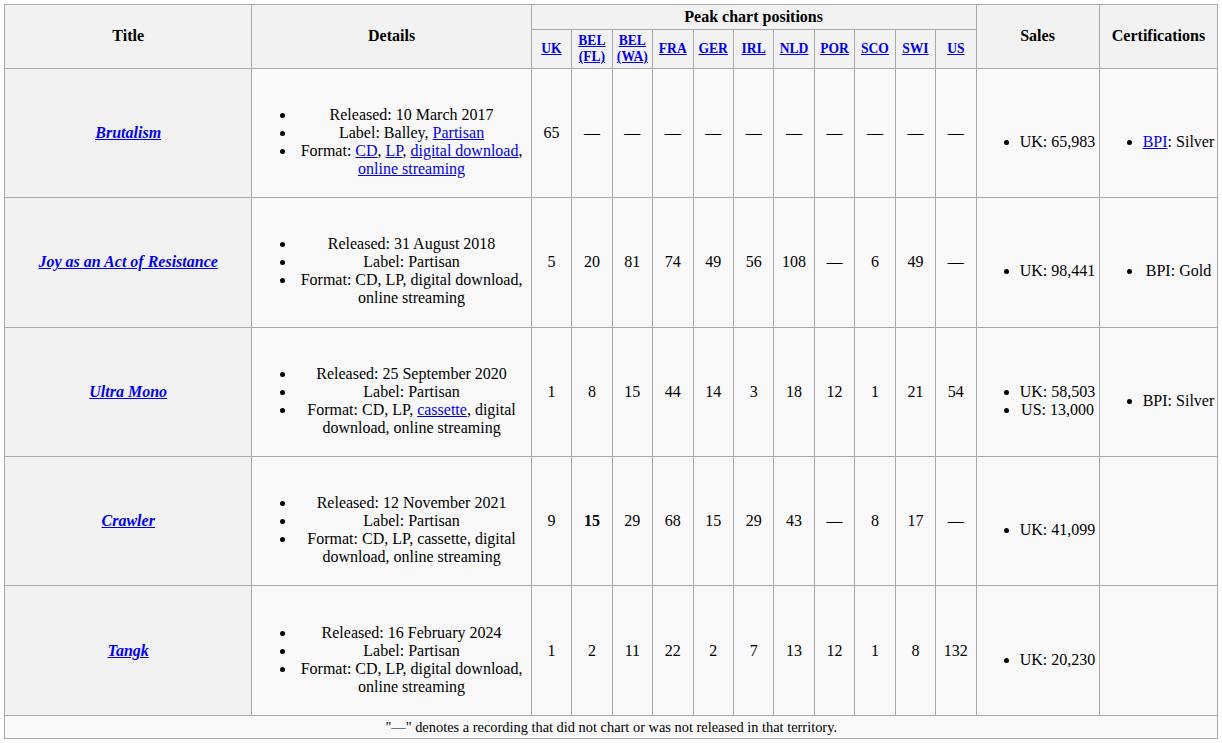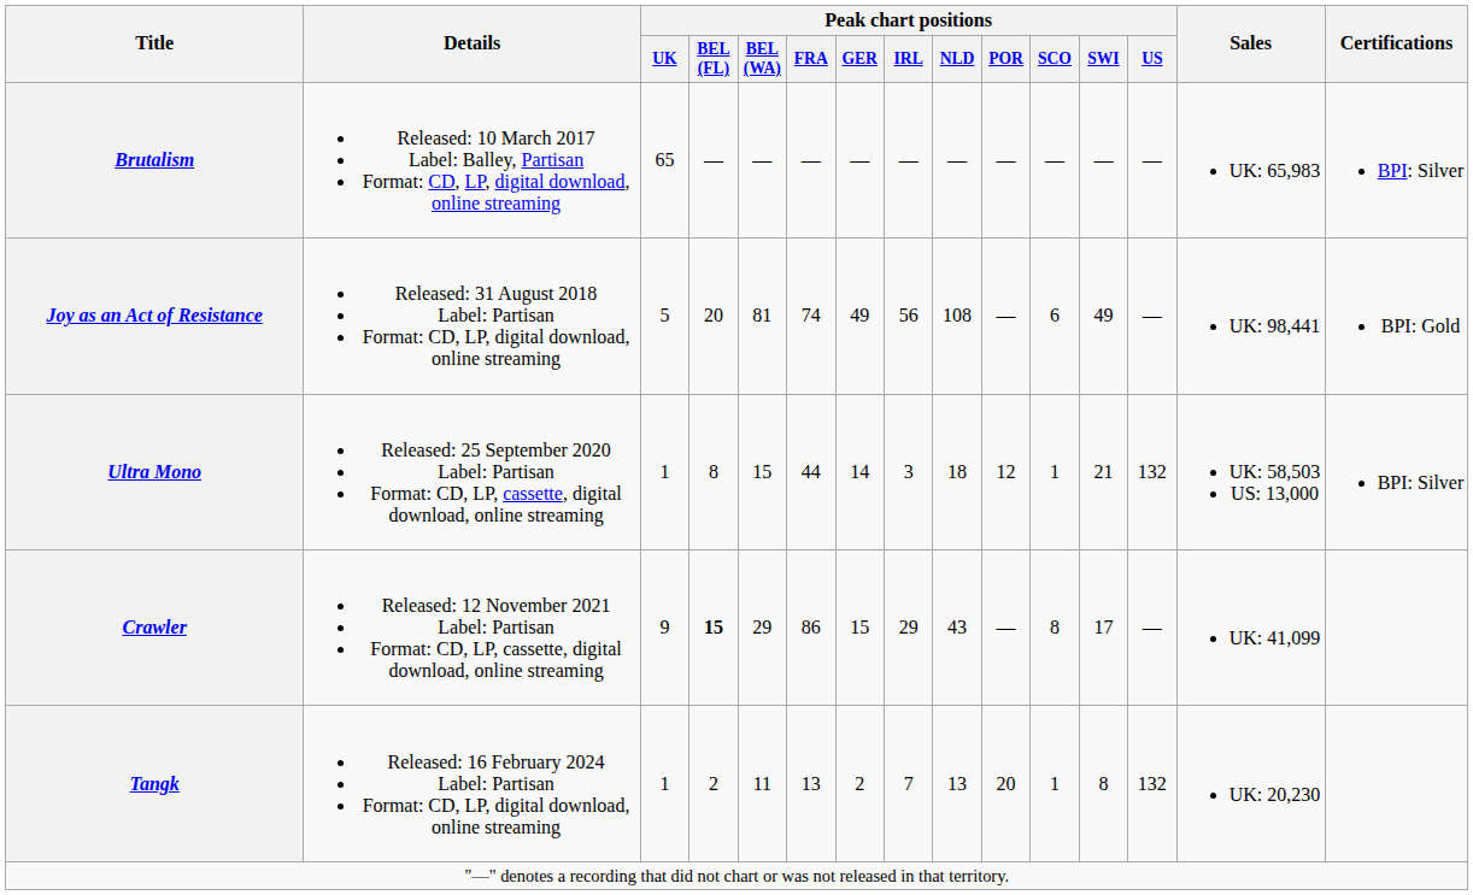Ultra Mono | Peak chart positions / US: 54 -> 132
Crawler | Peak chart positions / FRA: 68 -> 86
Tangk | Peak chart positions / FRA: 22 -> 13
Tangk | Peak chart positions / POR: 12 -> 20
